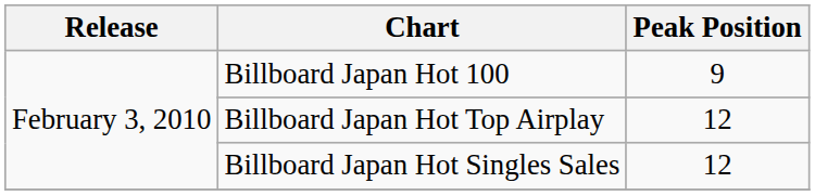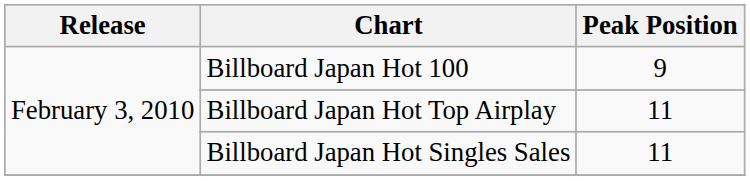Billboard Japan Hot Top Airplay | Peak Position: 12 -> 11
Billboard Japan Hot Singles Sales | Peak Position: 12 -> 11
